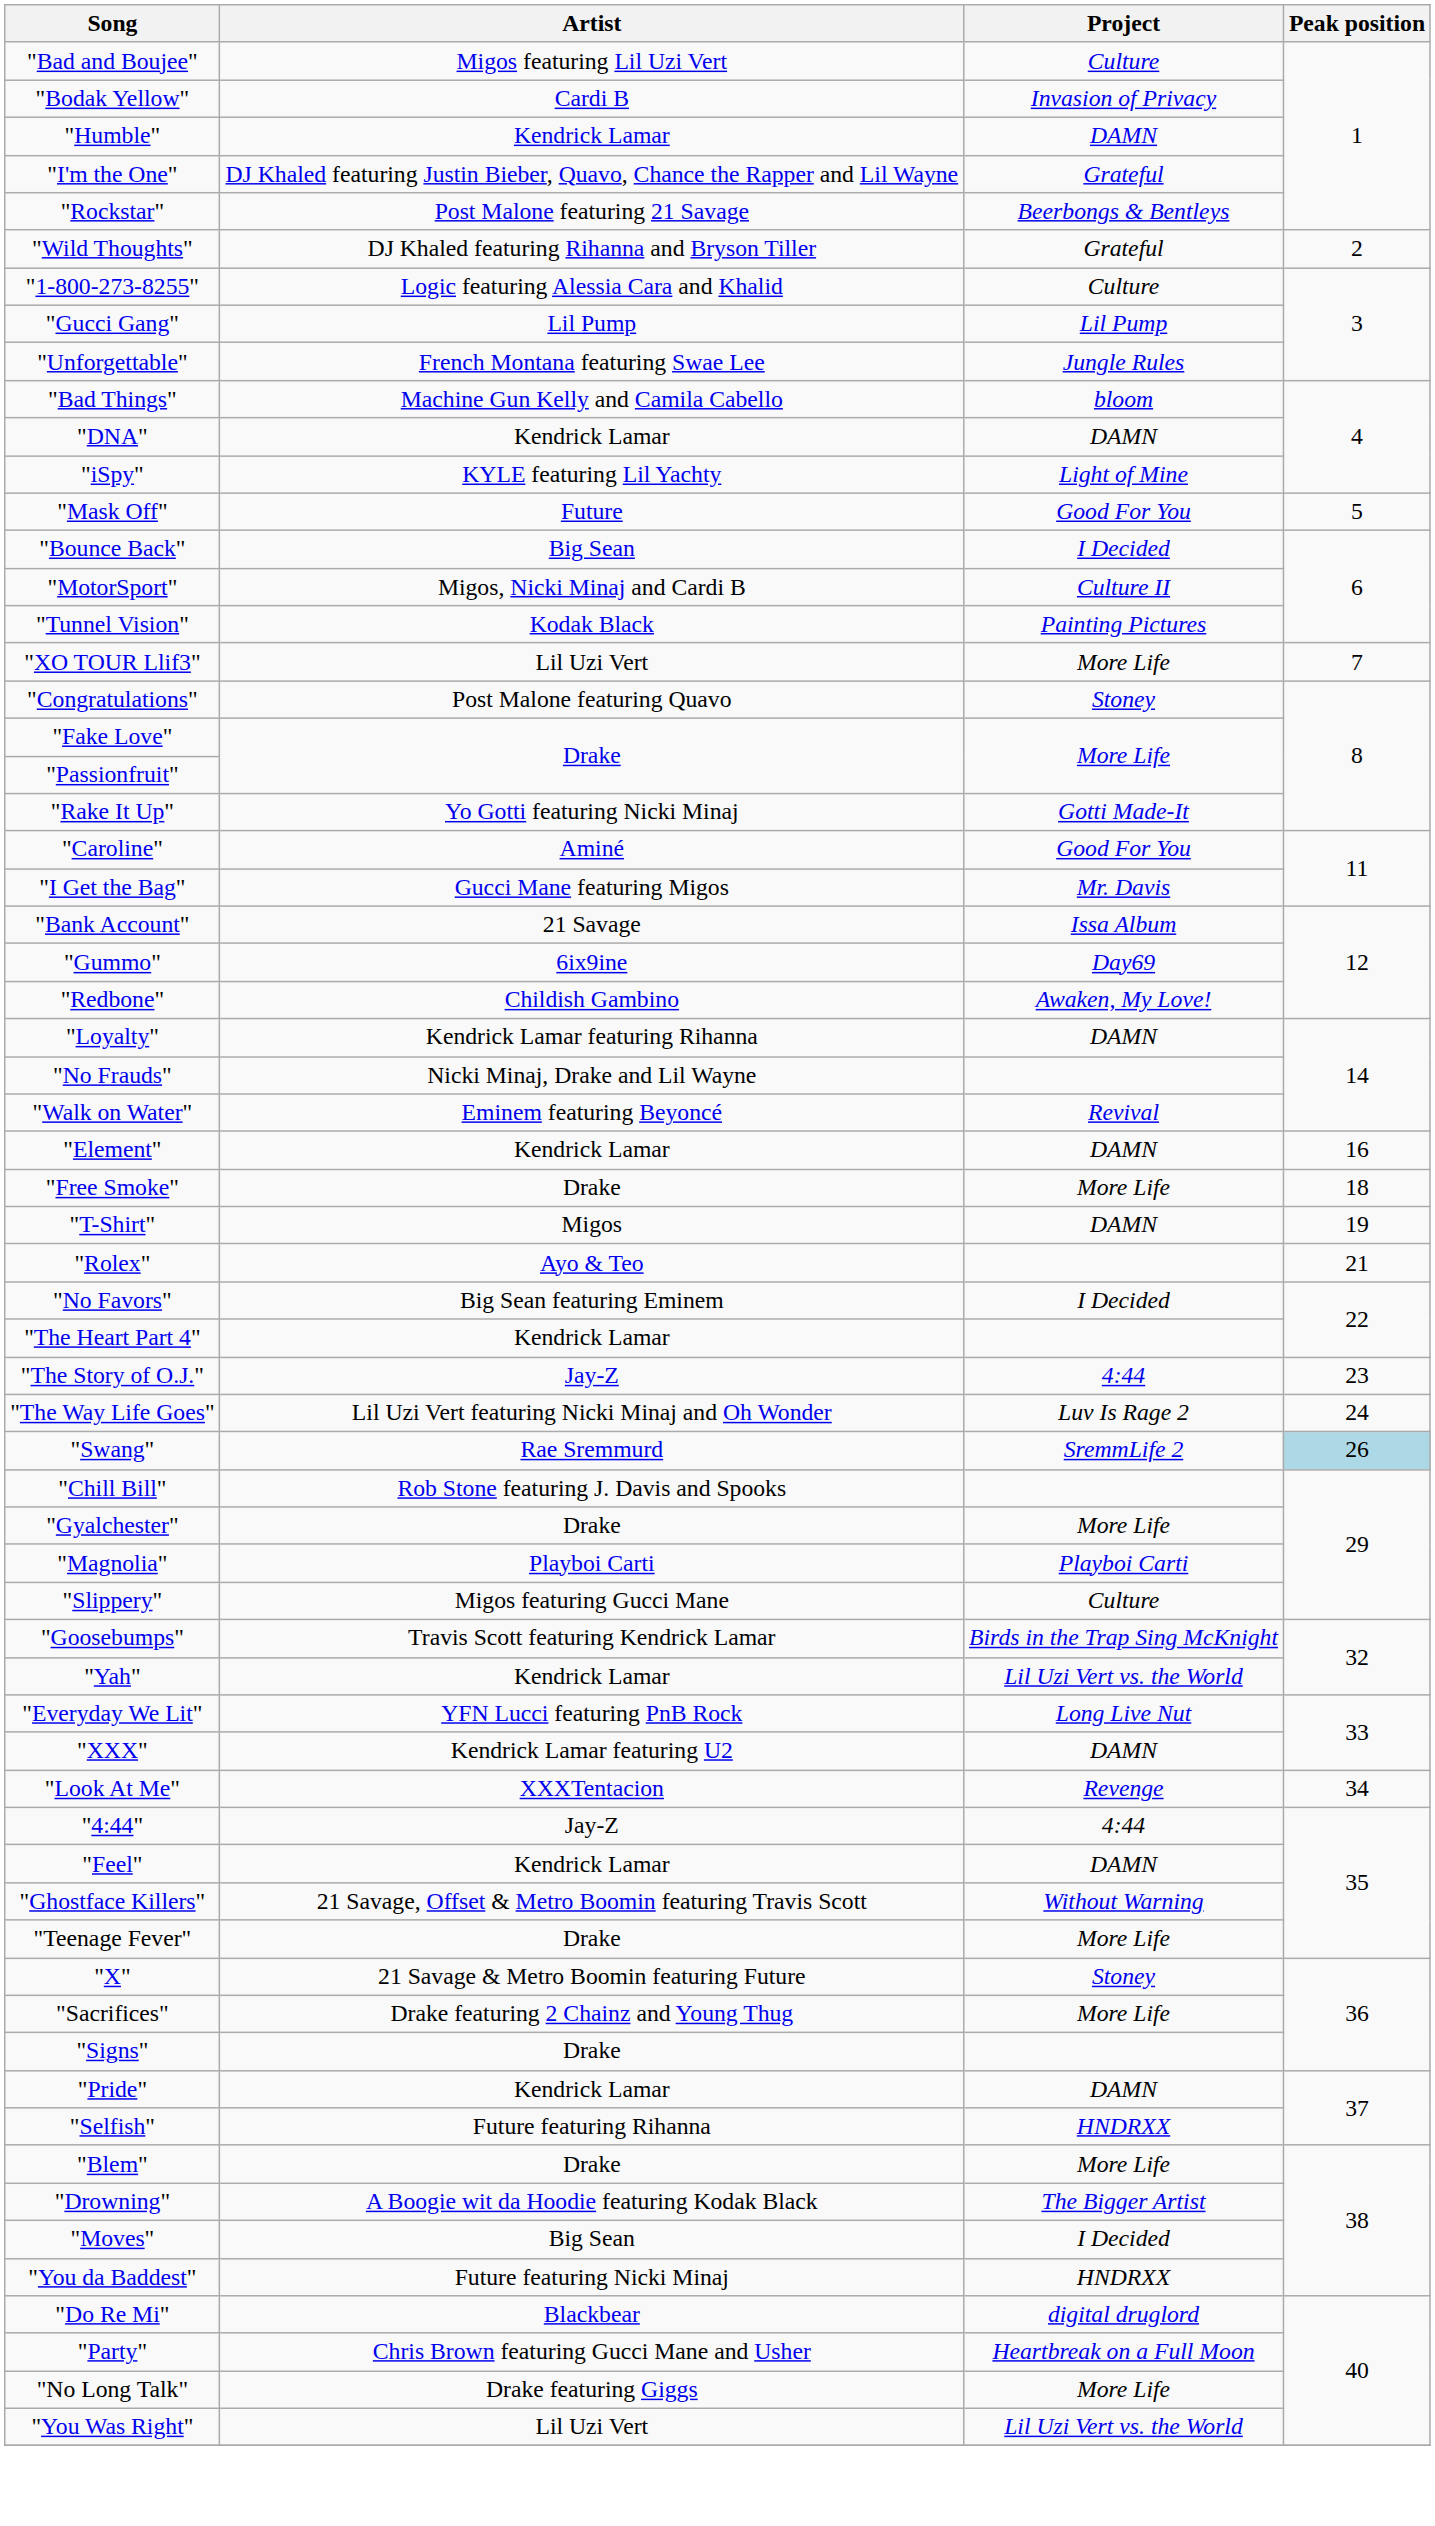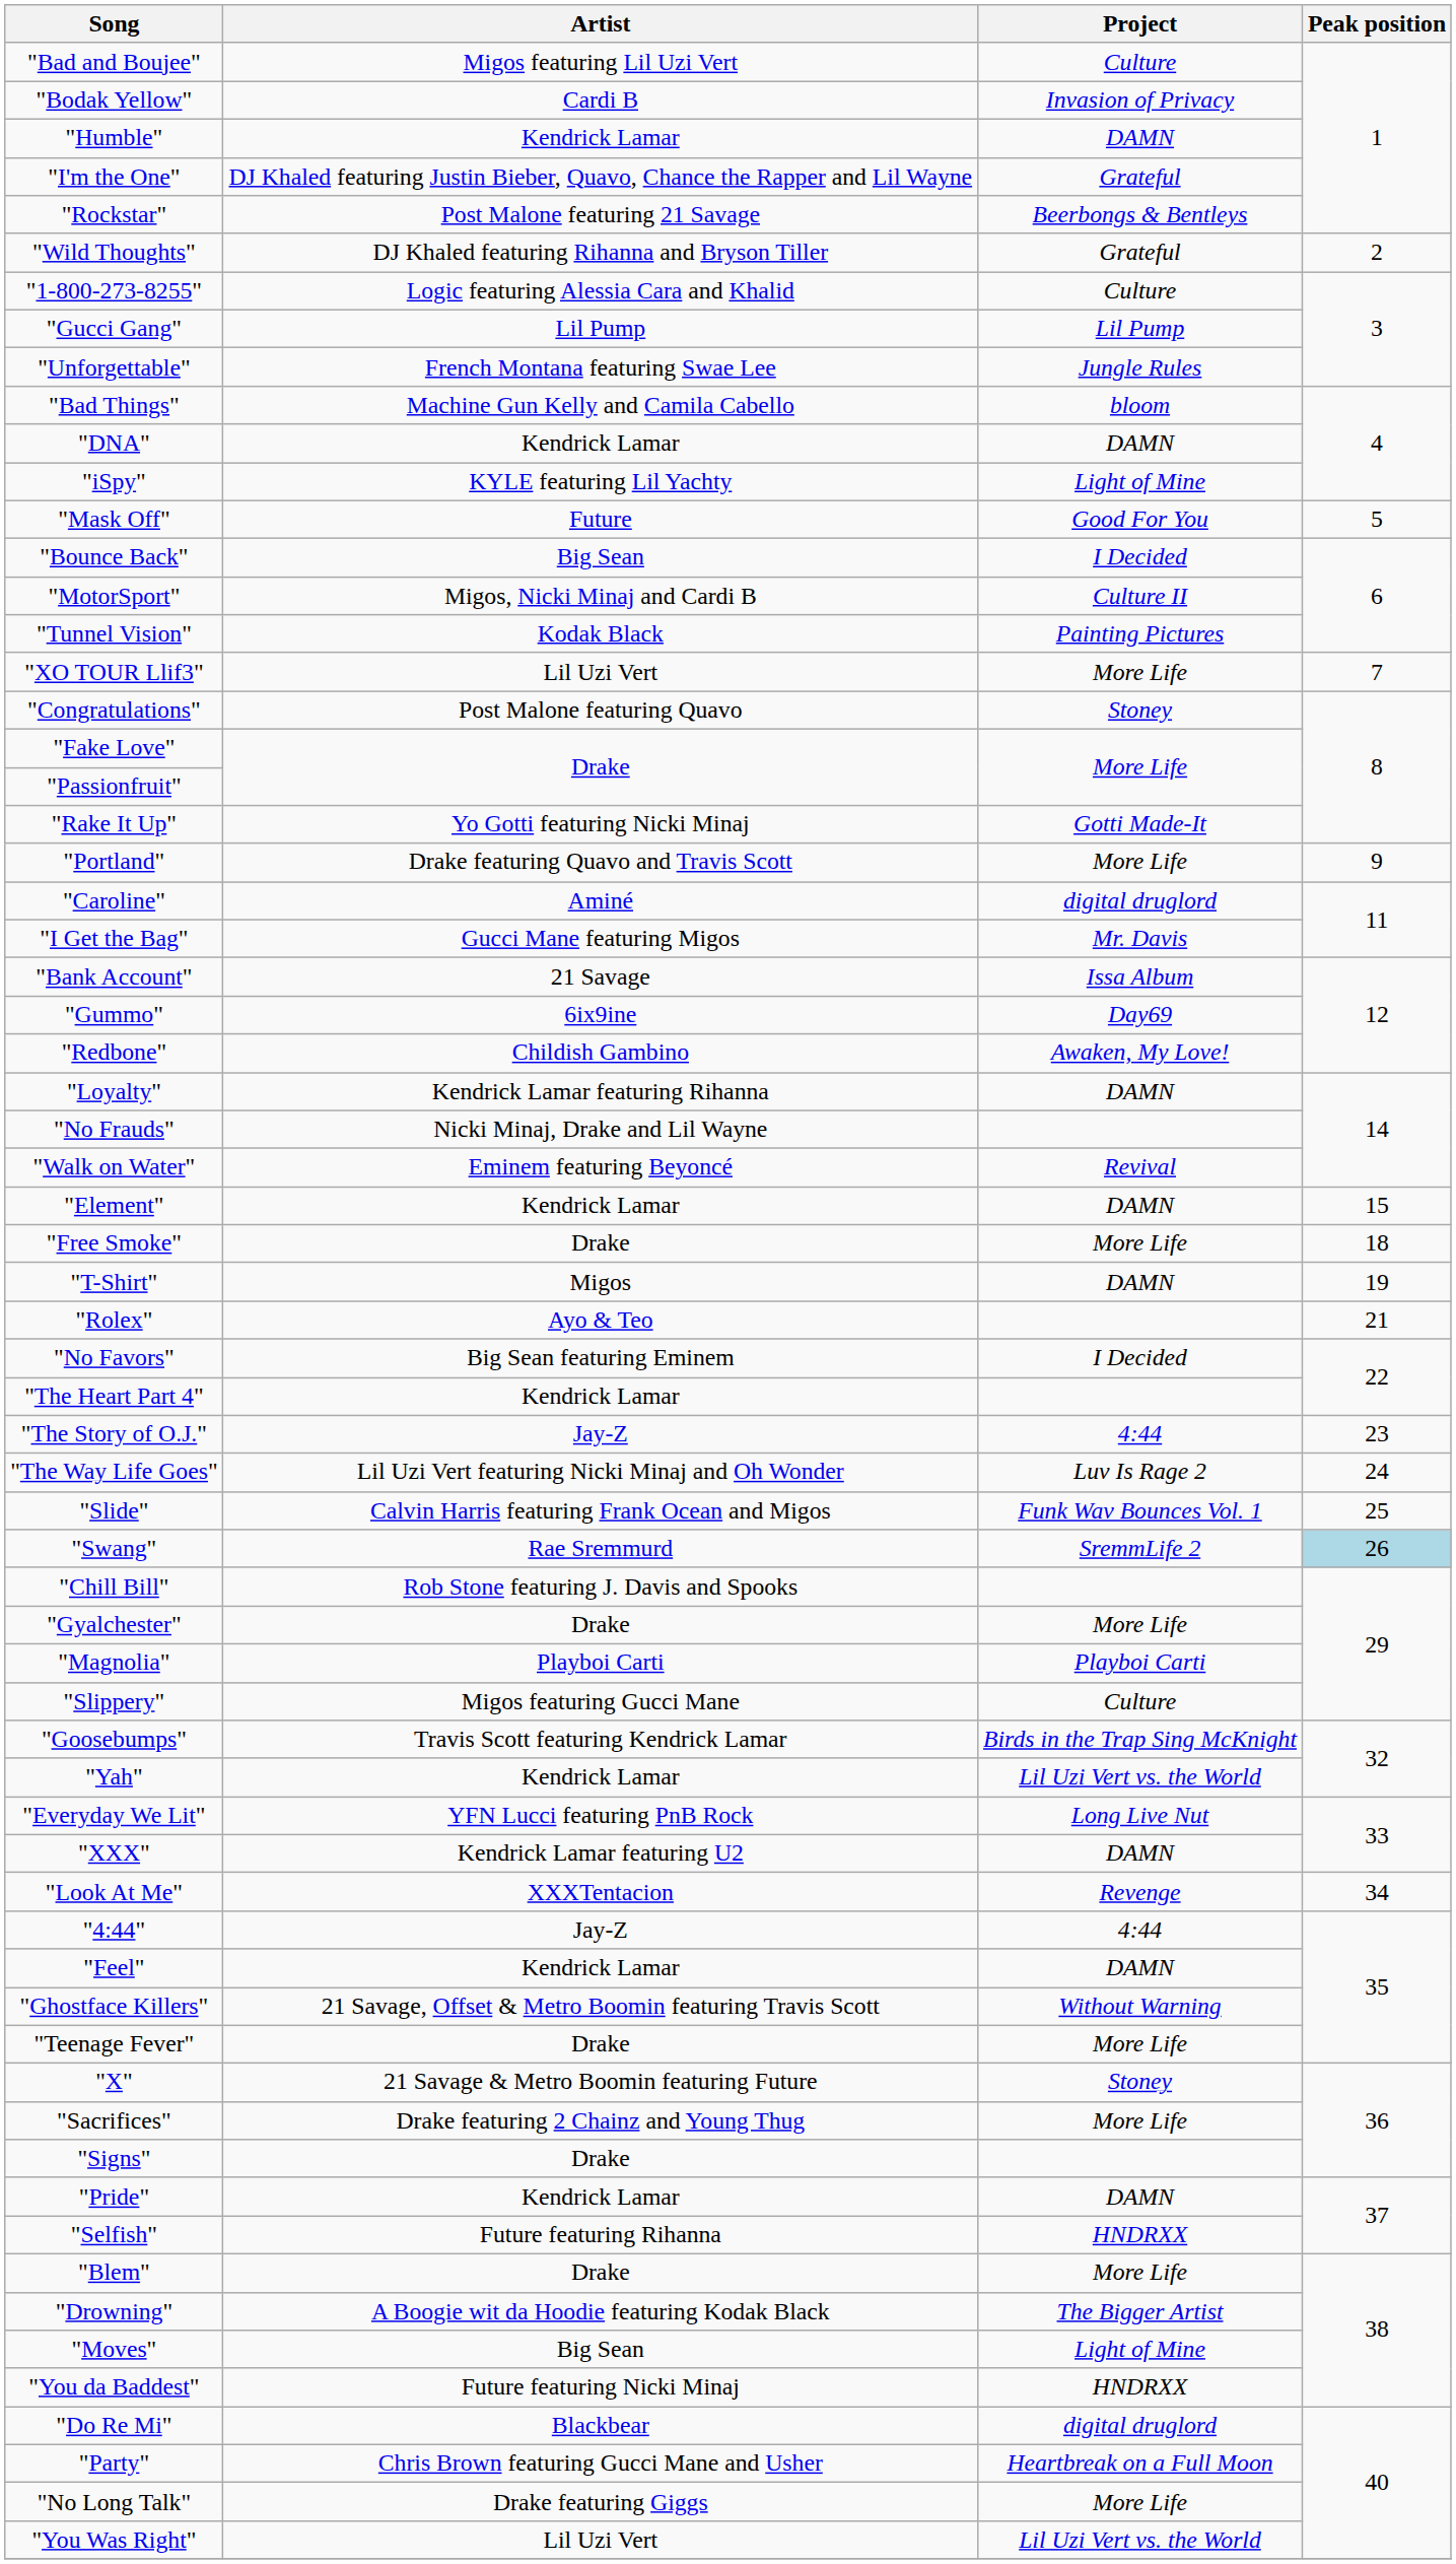+ row: "Portland" | Drake featuring Quavo and Travis Scott | More Life | 9
"Caroline" | Project: Good For You -> digital druglord
"Element" | Peak position: 16 -> 15
+ row: "Slide" | Calvin Harris featuring Frank Ocean and Migos | Funk Wav Bounces Vol. 1 | 25
"Moves" | Project: I Decided -> Light of Mine
